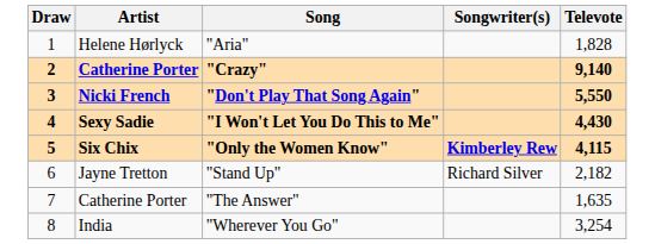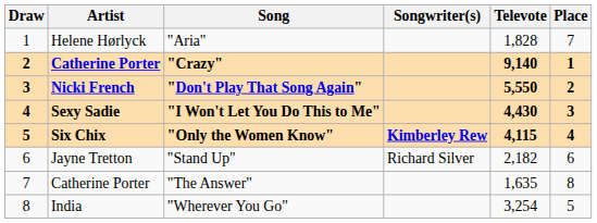+ column: Place | 7 | 1 | 2 | 3 | 4 | 6 | 8 | 5
